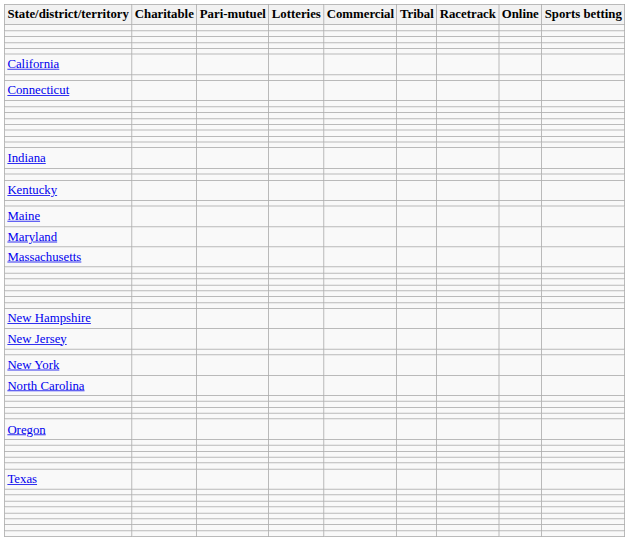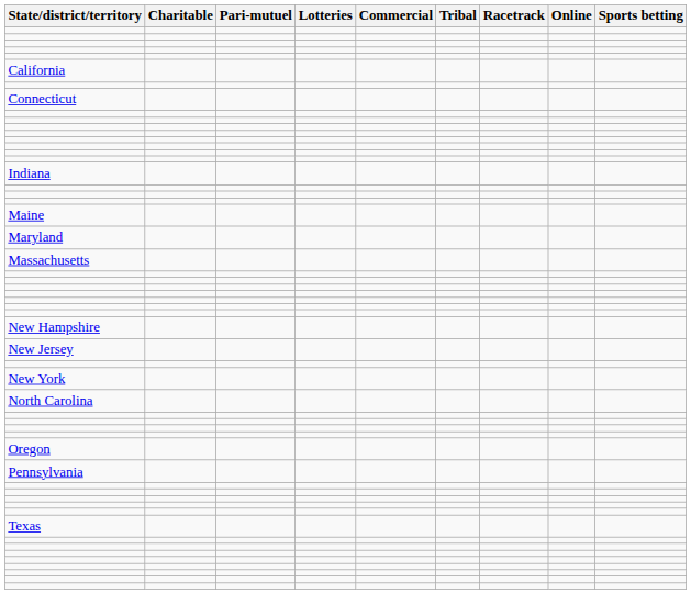- row: Kentucky
+ row: Pennsylvania
